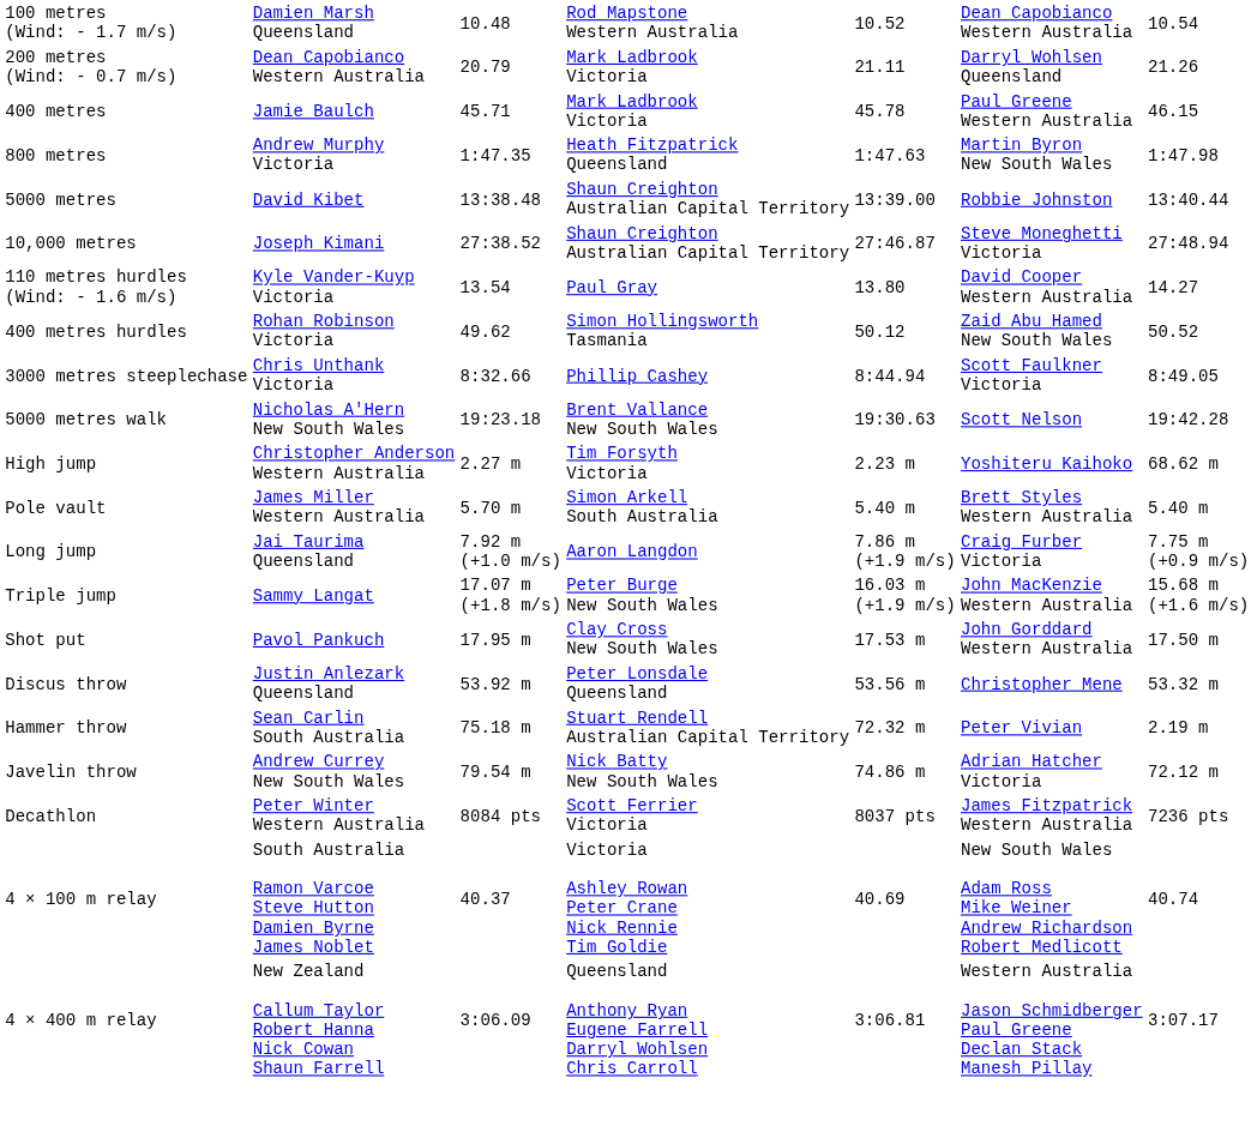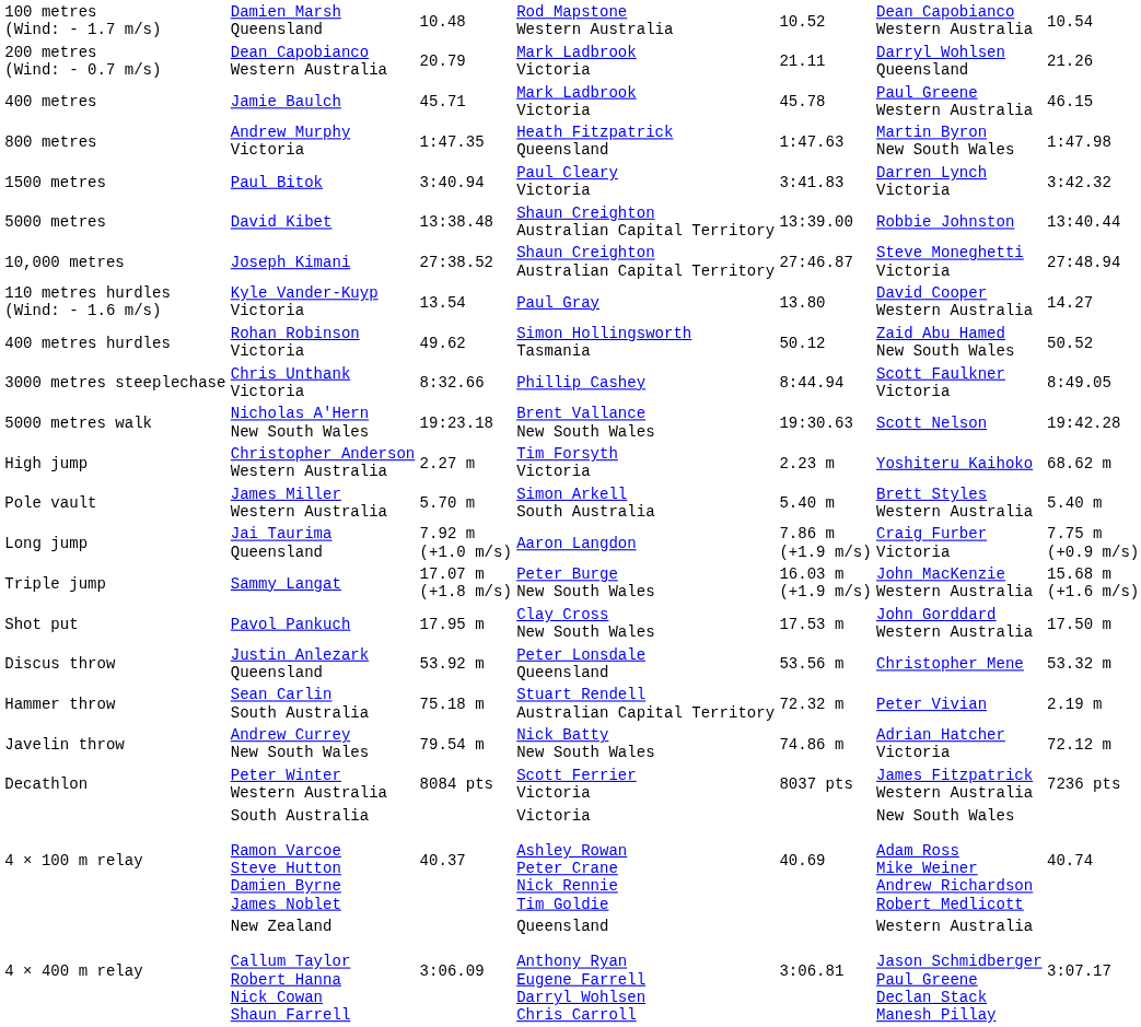+ row: 1500 metres | Paul Bitok | 3:40.94 | Paul Cleary Victoria | 3:41.83 | Darren Lynch Victoria | 3:42.32
